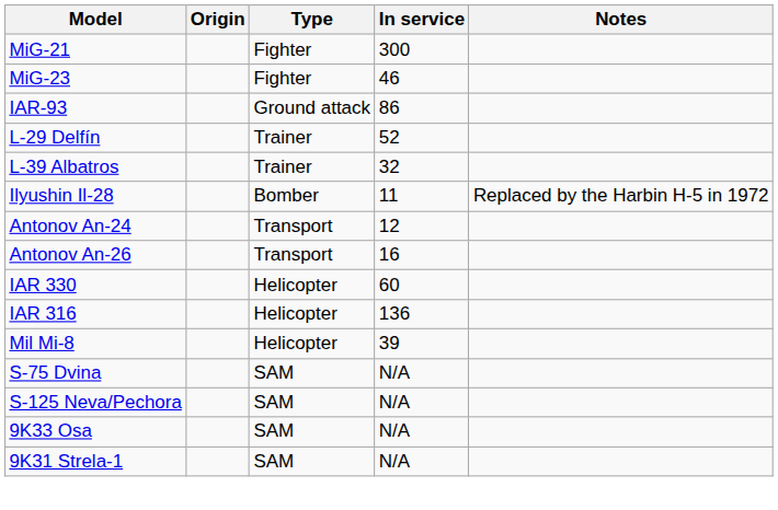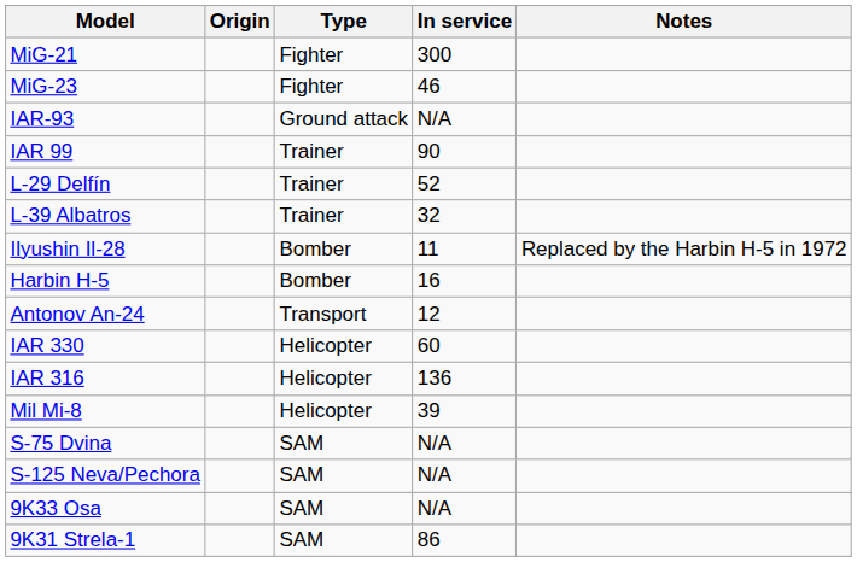IAR-93 | In service: 86 -> N/A
+ row: IAR 99 | Trainer | 90
+ row: Harbin H-5 | Bomber | 16
- row: Antonov An-26 | Transport | 16
9K31 Strela-1 | In service: N/A -> 86
